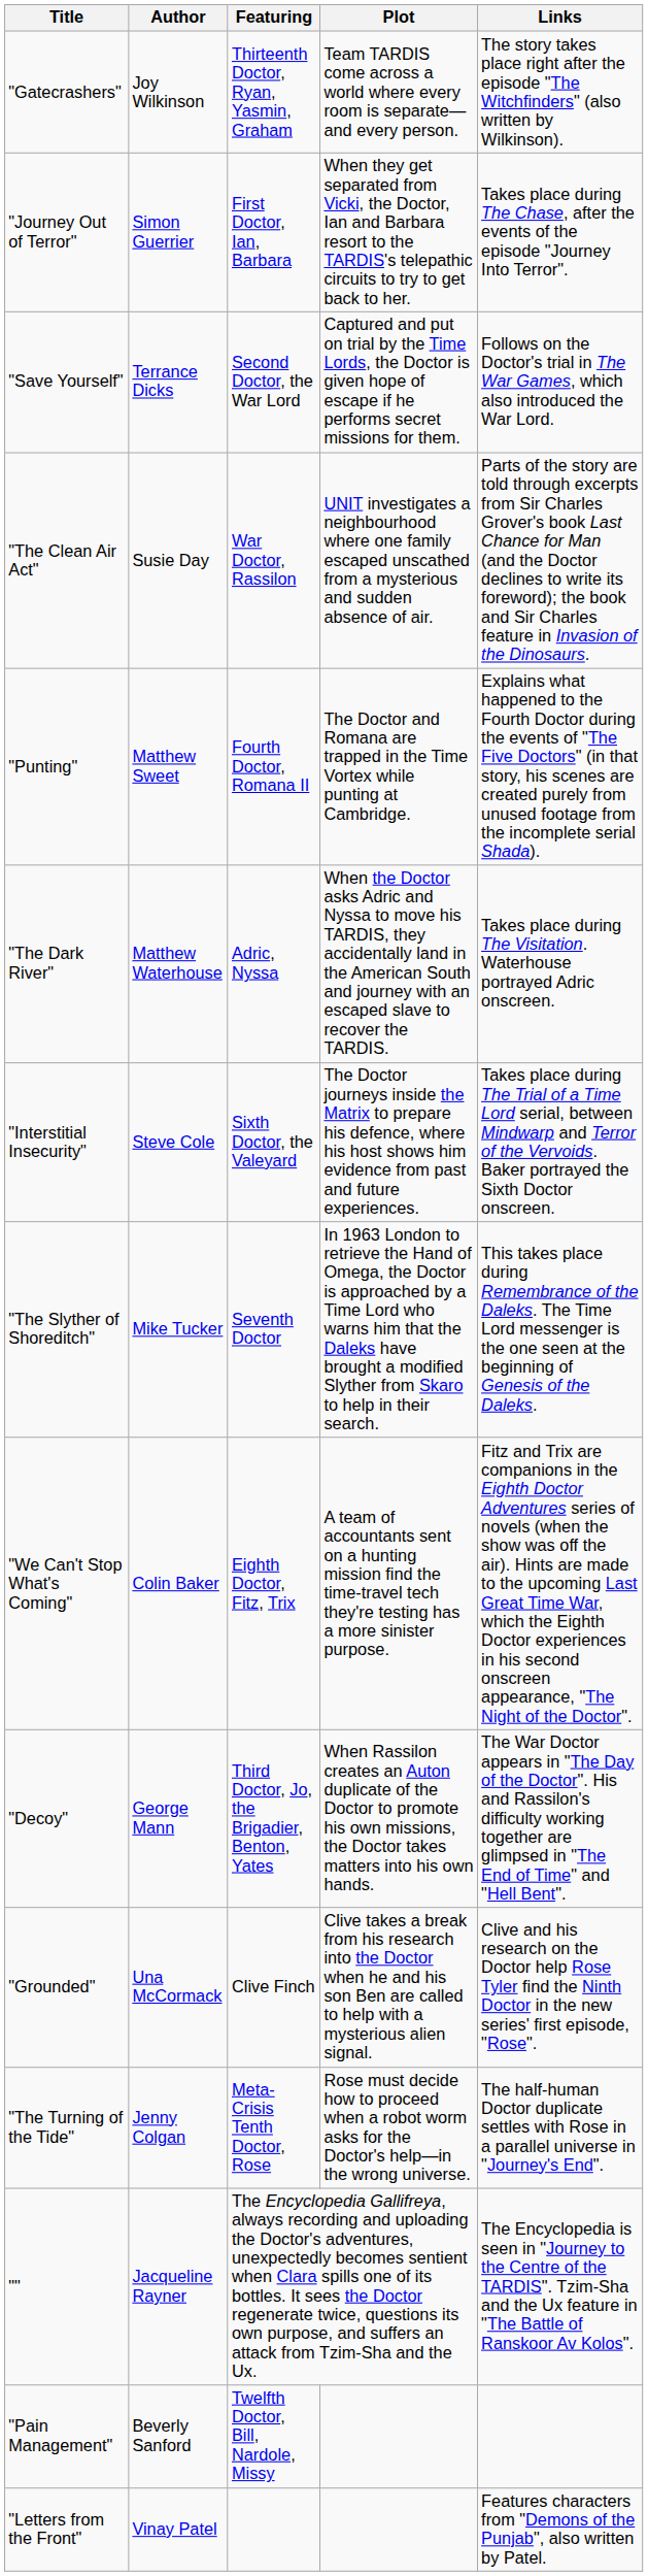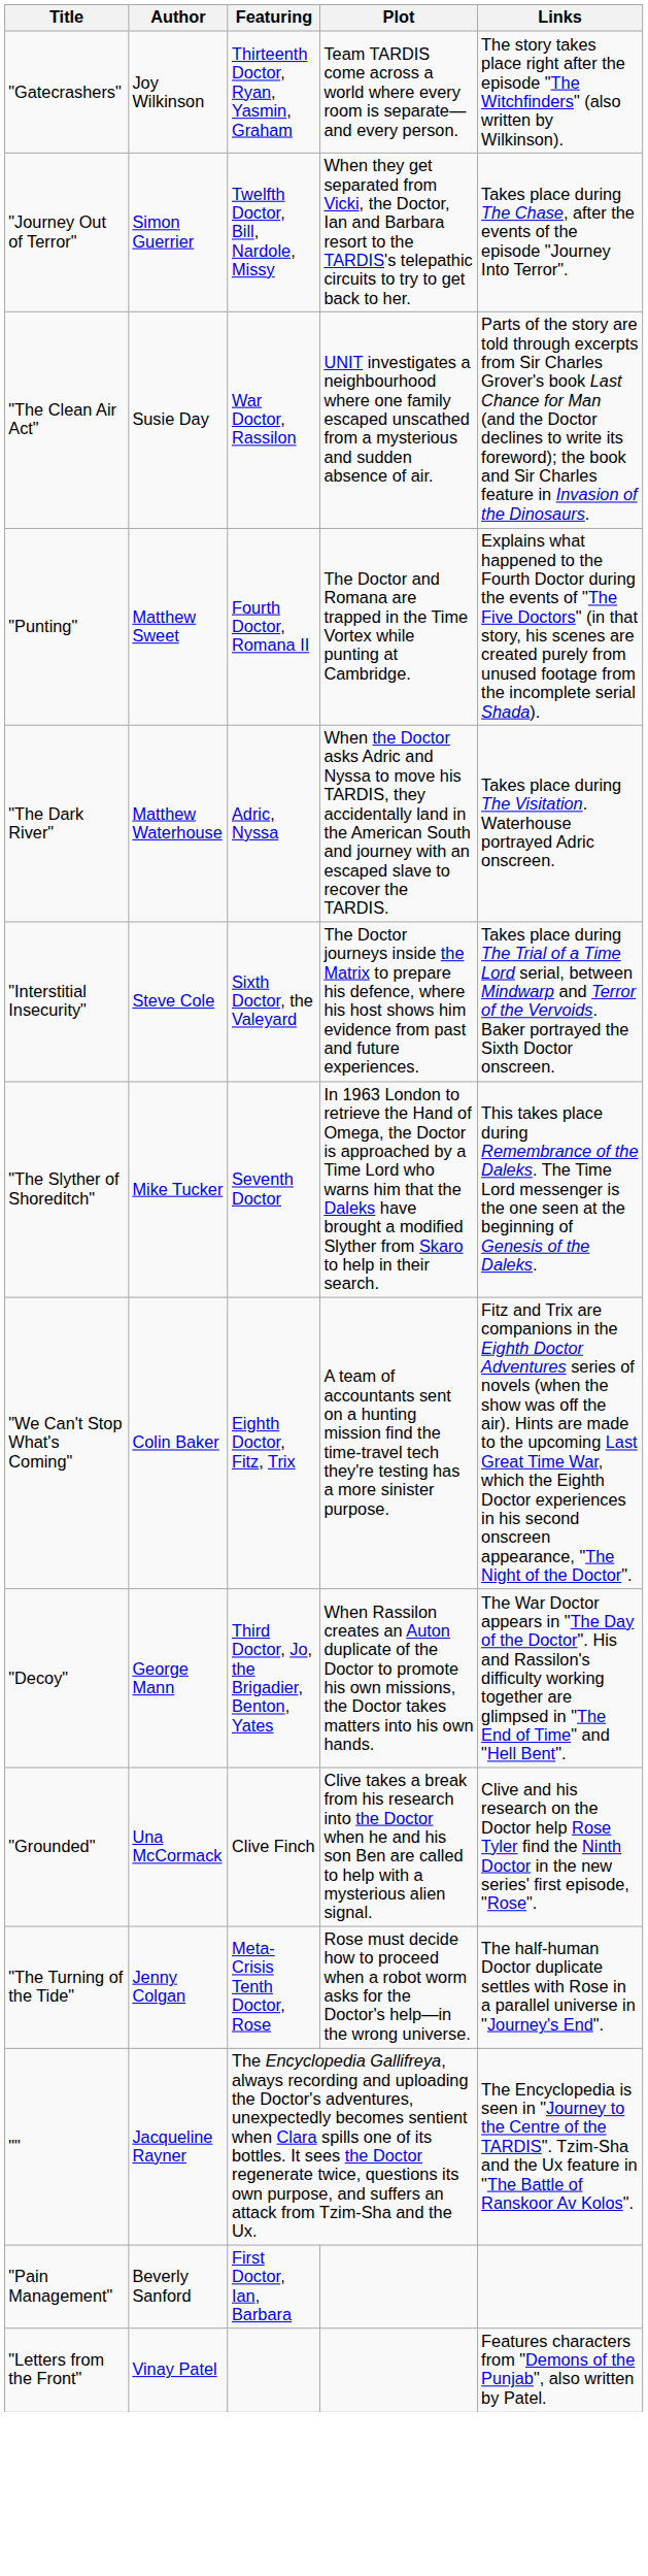"Journey Out of Terror" | Featuring: First Doctor, Ian, Barbara -> Twelfth Doctor, Bill, Nardole, Missy
- row: "Save Yourself" | Terrance Dicks | Second Doctor, the War Lord | Captured and put on trial by the Time Lords, the Doctor is given hope of escape if he performs secret missions for them. | Follows on the Doctor's trial in The War Games, which also introduced the War Lord.
"Pain Management" | Featuring: Twelfth Doctor, Bill, Nardole, Missy -> First Doctor, Ian, Barbara
